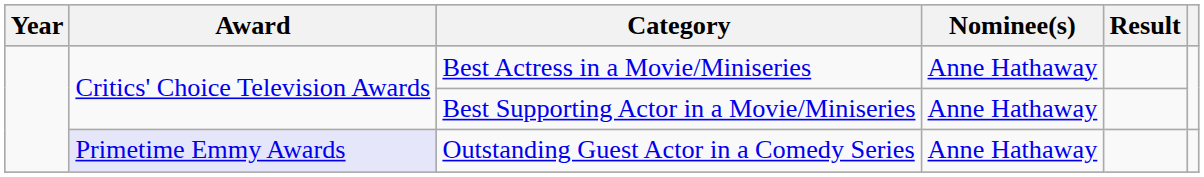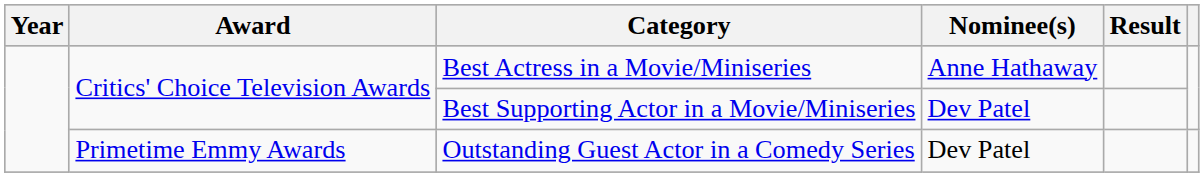Best Supporting Actor in a Movie/Miniseries | Nominee(s): Anne Hathaway -> Dev Patel
Outstanding Guest Actor in a Comedy Series | Award: lavender background -> no background
Outstanding Guest Actor in a Comedy Series | Nominee(s): Anne Hathaway -> Dev Patel
